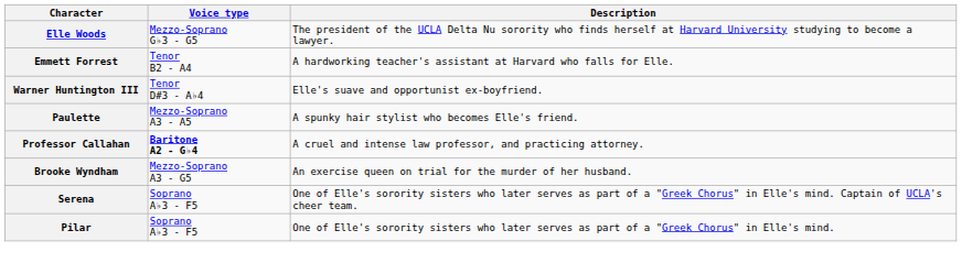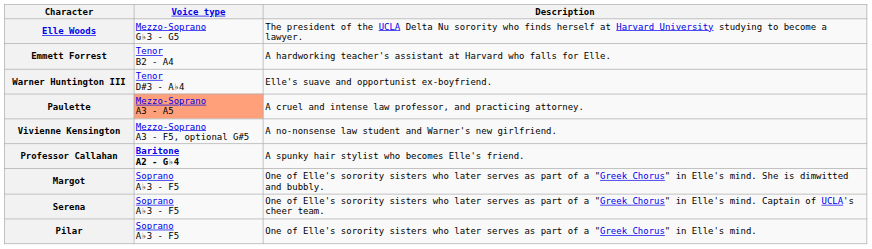Paulette | Voice type: no background -> lightsalmon background
Paulette | Description: A spunky hair stylist who becomes Elle's friend. -> A cruel and intense law professor, and practicing attorney.
+ row: Vivienne Kensington | Mezzo-Soprano A3 - F5, optional G#5 | A no-nonsense law student and Warner's new girlfriend.
Professor Callahan | Description: A cruel and intense law professor, and practicing attorney. -> A spunky hair stylist who becomes Elle's friend.
- row: Brooke Wyndham | Mezzo-Soprano A3 - G5 | An exercise queen on trial for the murder of her husband.
+ row: Margot | Soprano A♭3 - F5 | One of Elle's sorority sisters who later serves as part of a "Greek Chorus" in Elle's mind. She is dimwitted and bubbly.
